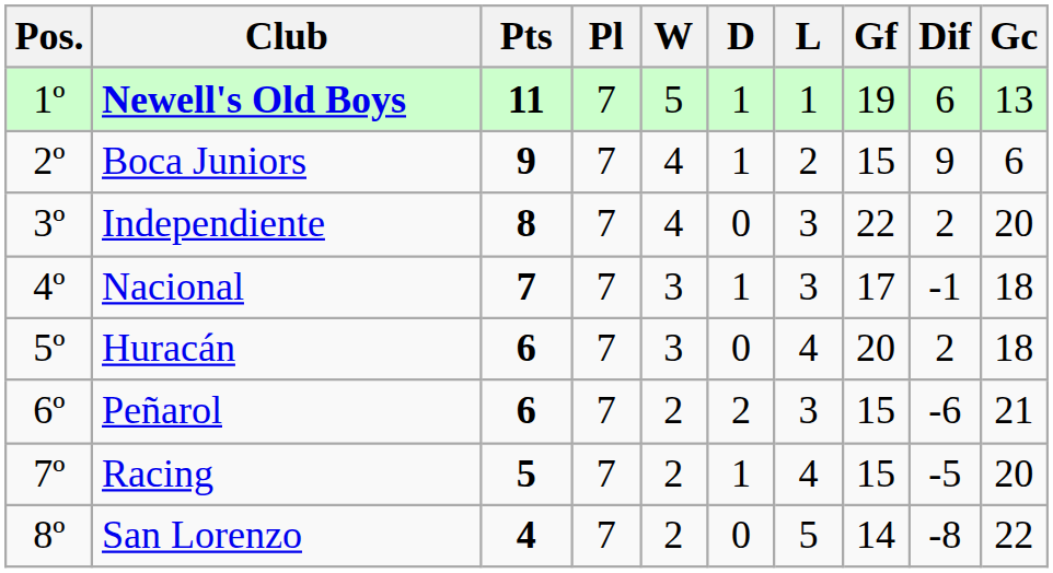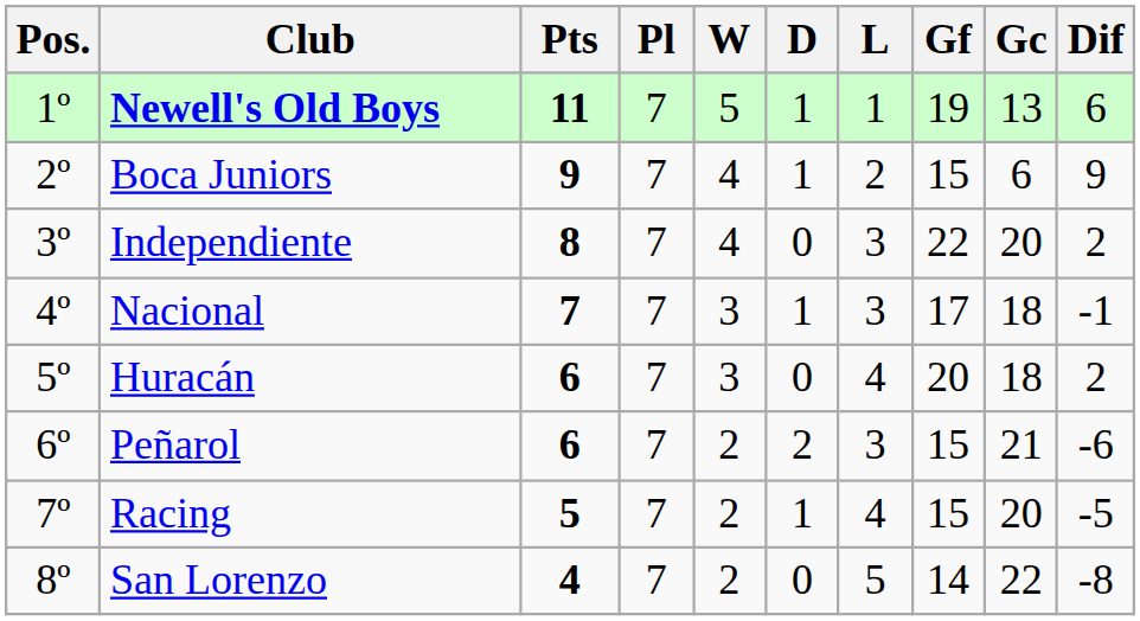columns swapped: Gc <-> Dif
